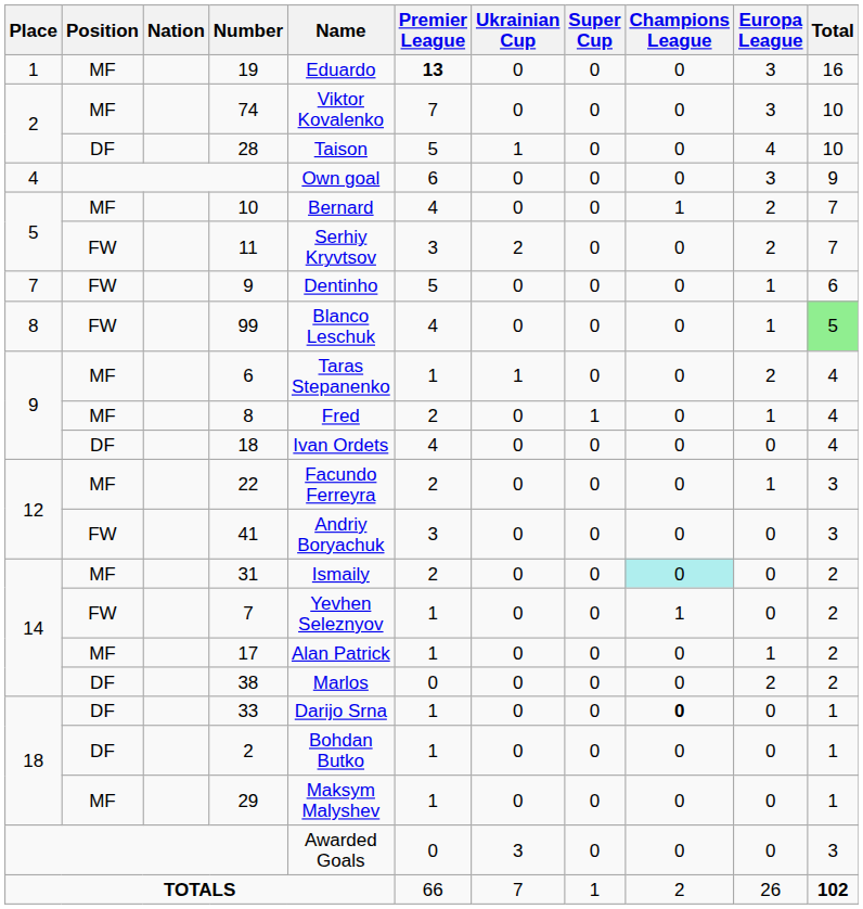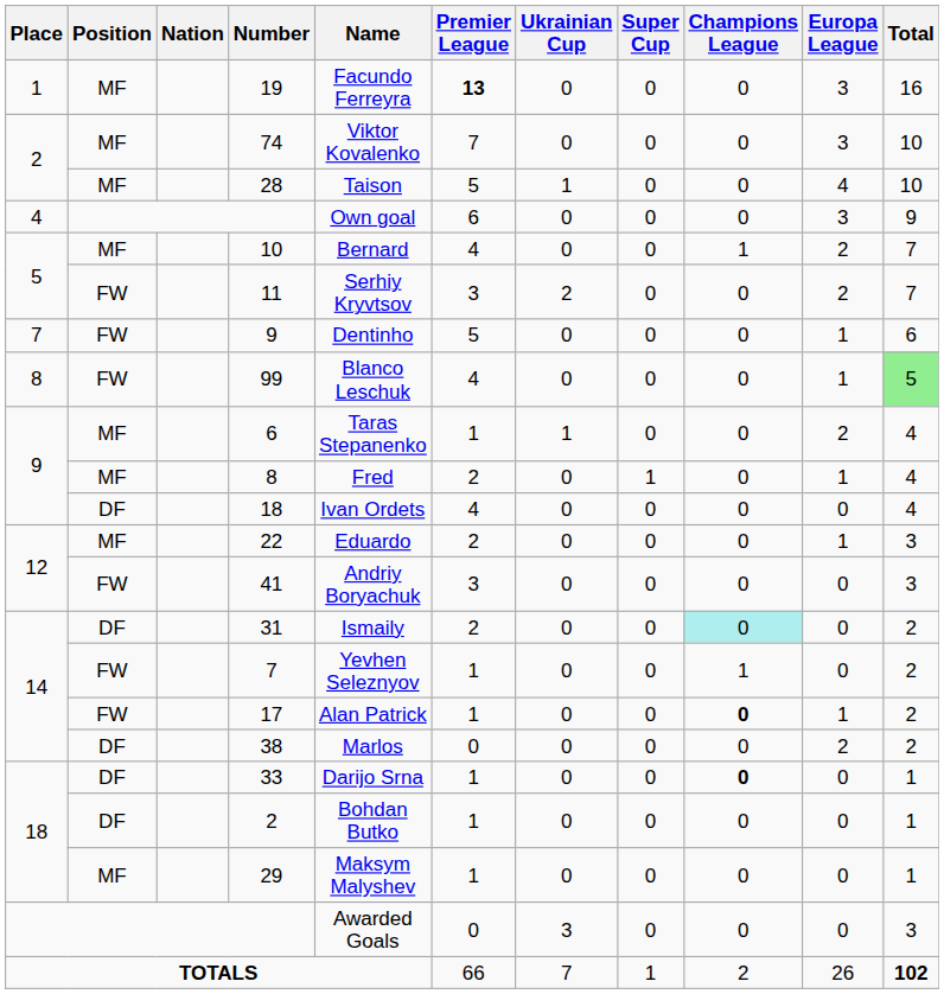19 | Name: Eduardo -> Facundo Ferreyra
28 | Position: DF -> MF
22 | Name: Facundo Ferreyra -> Eduardo
31 | Position: MF -> DF
17 | Position: MF -> FW
17 | Champions League: normal -> bold
